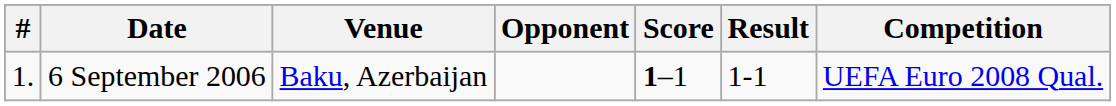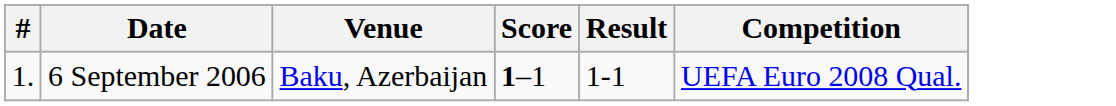- column: Opponent
